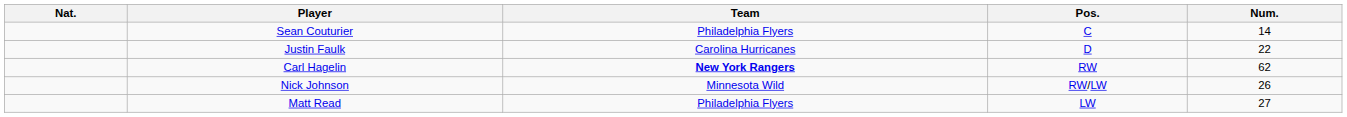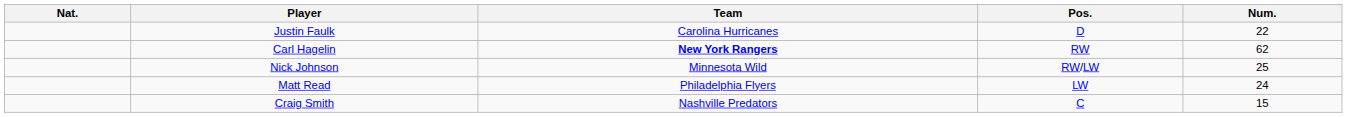- row: Sean Couturier | Philadelphia Flyers | C | 14
Nick Johnson | Num.: 26 -> 25
Matt Read | Num.: 27 -> 24
+ row: Craig Smith | Nashville Predators | C | 15
